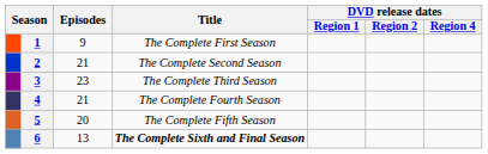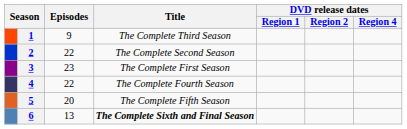1 | Title: The Complete First Season -> The Complete Third Season
2 | Episodes: 21 -> 22
3 | Title: The Complete Third Season -> The Complete First Season
4 | Episodes: 21 -> 22
